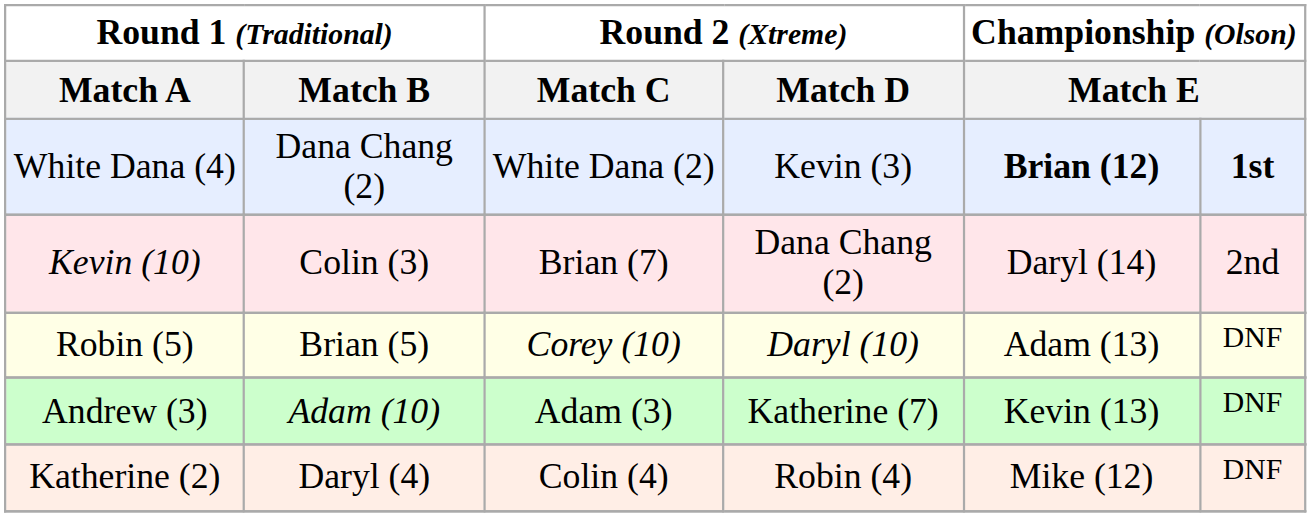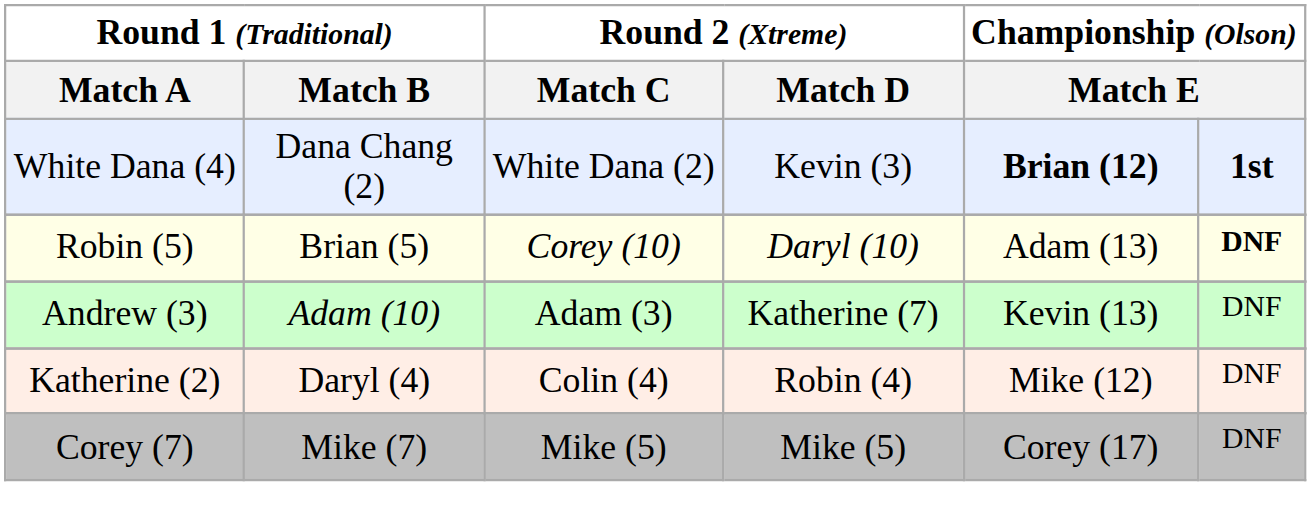- row: Kevin (10) | Colin (3) | Brian (7) | Dana Chang (2) | Daryl (14) | 2nd
Robin (5) | column 6: normal -> bold
+ row: Corey (7) | Mike (7) | Mike (5) | Mike (5) | Corey (17) | DNF
